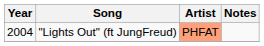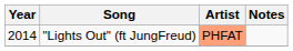"Lights Out" (ft JungFreud) | Year: 2004 -> 2014
